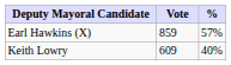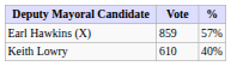Keith Lowry | Vote: 609 -> 610
